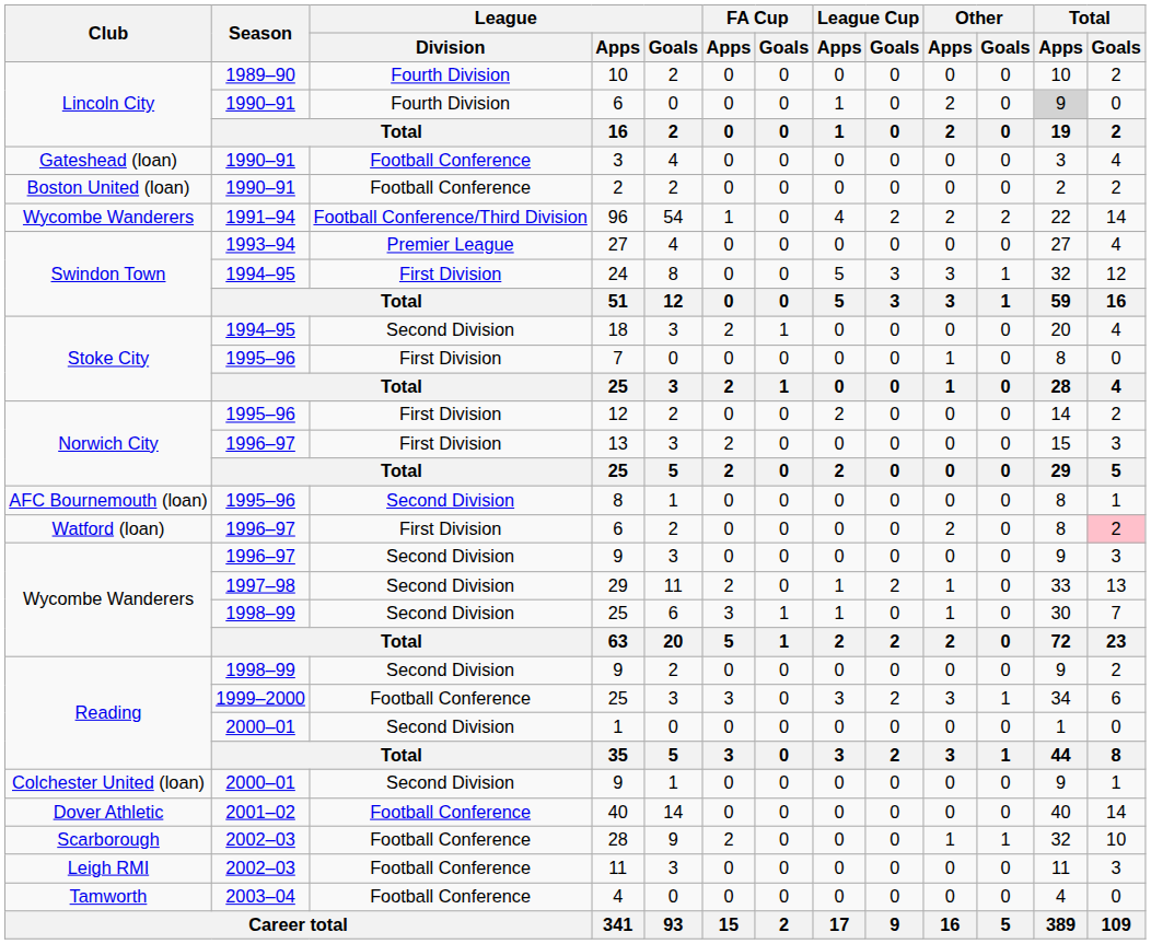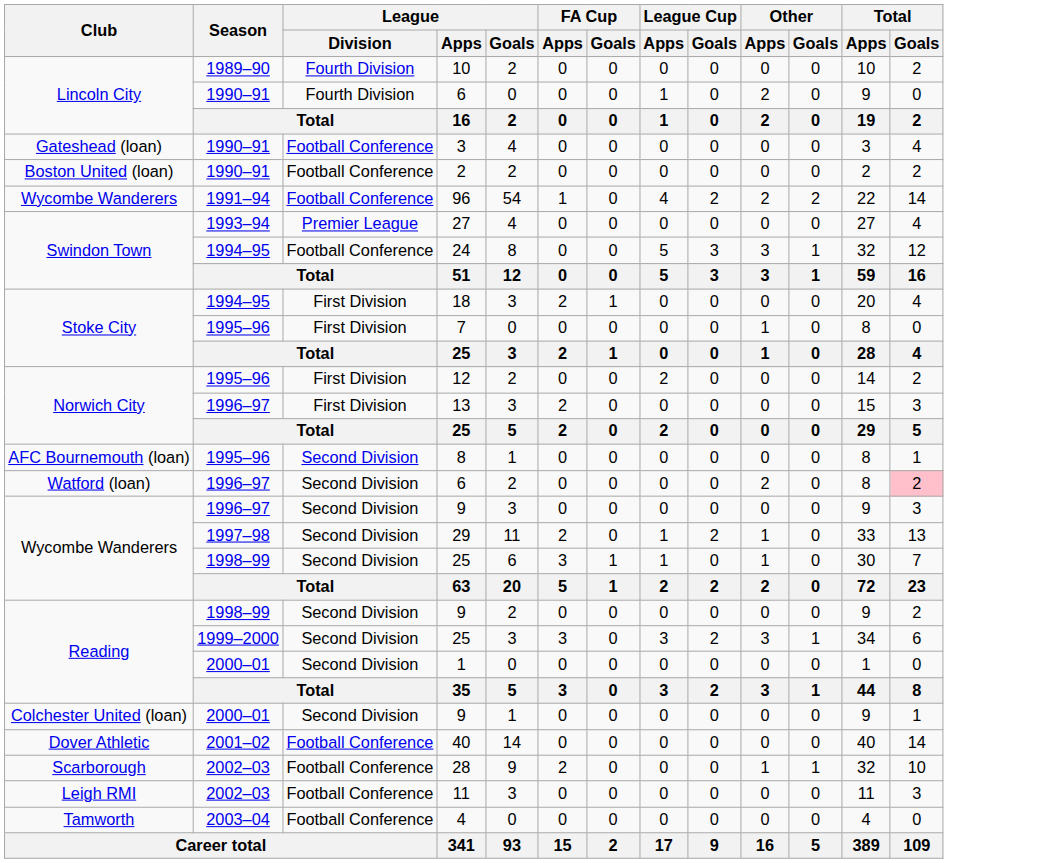Lincoln City / 6 | Total / Apps: lightgrey background -> no background
96 | League / Division: Football Conference/Third Division -> Football Conference
24 | League / Division: First Division -> Football Conference
18 | League / Division: Second Division -> First Division
Watford (loan) / 6 | League / Division: First Division -> Second Division
Reading / 25 | League / Division: Football Conference -> Second Division
